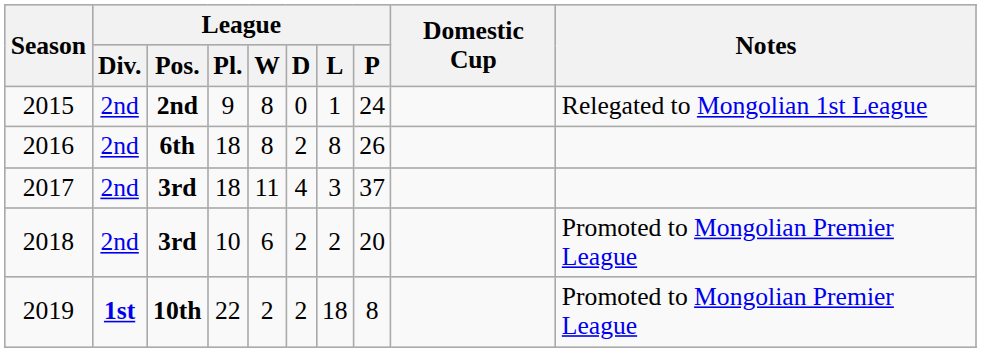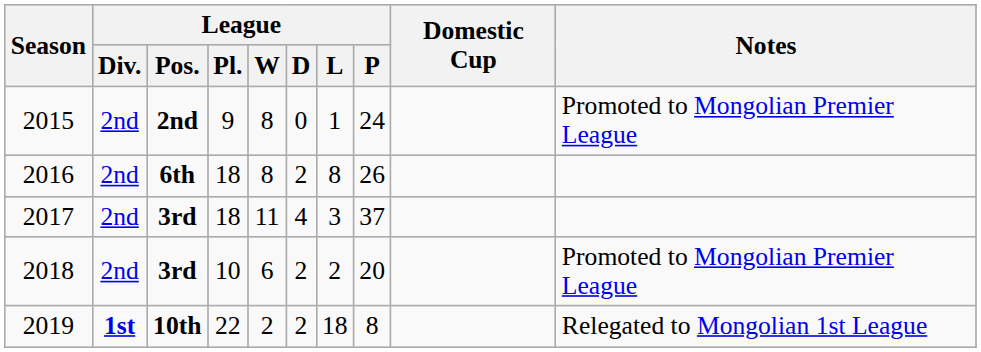2015 | Notes: Relegated to Mongolian 1st League -> Promoted to Mongolian Premier League
2019 | Notes: Promoted to Mongolian Premier League -> Relegated to Mongolian 1st League
